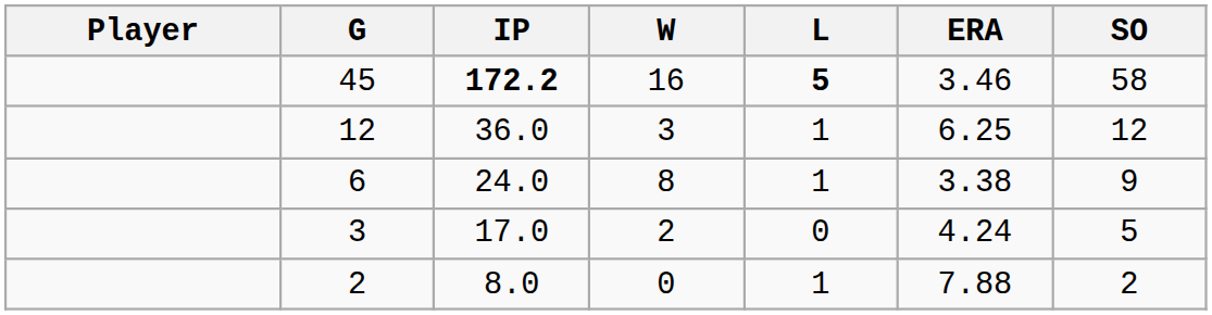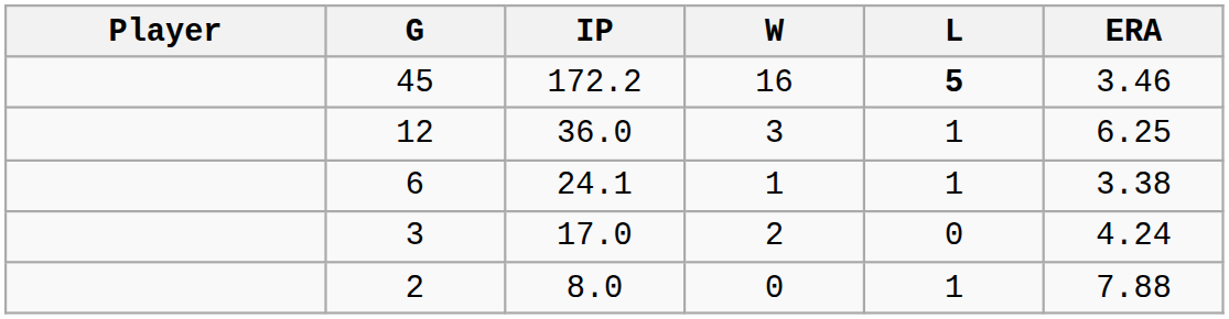- column: SO | 58 | 12 | 9 | 5 | 2
45 | IP: bold -> normal
6 | IP: 24.0 -> 24.1
6 | W: 8 -> 1
